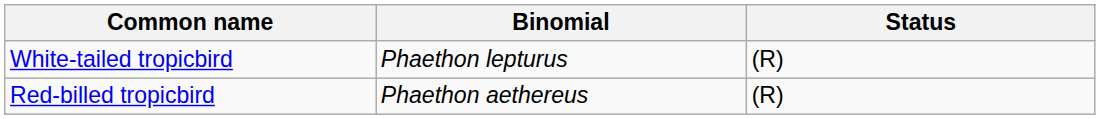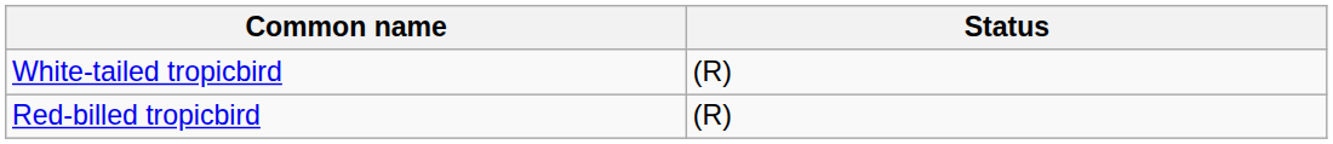- column: Binomial | Phaethon lepturus | Phaethon aethereus
